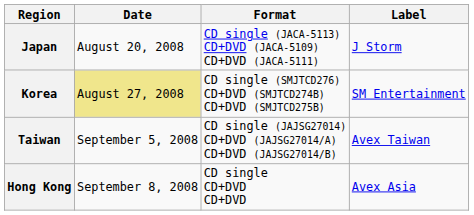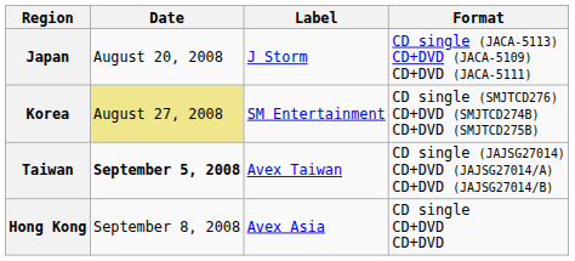columns swapped: Format <-> Label
Taiwan | Date: normal -> bold
